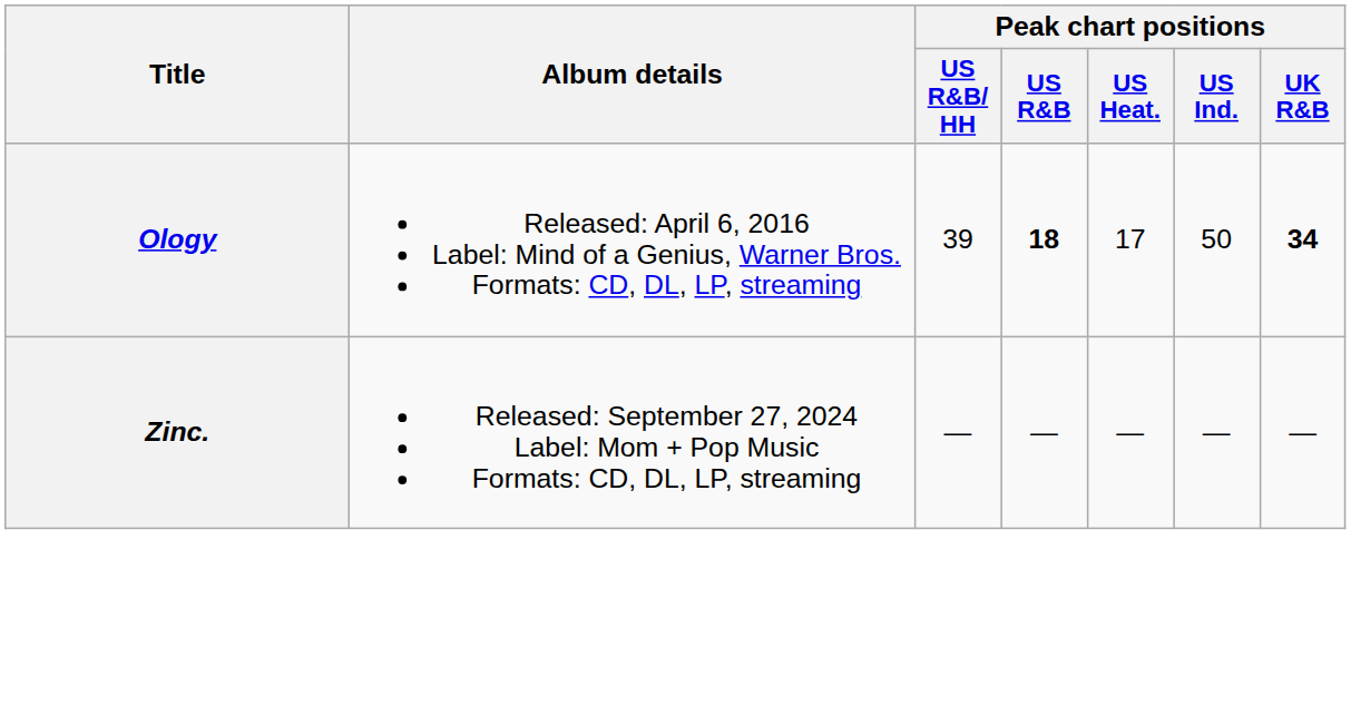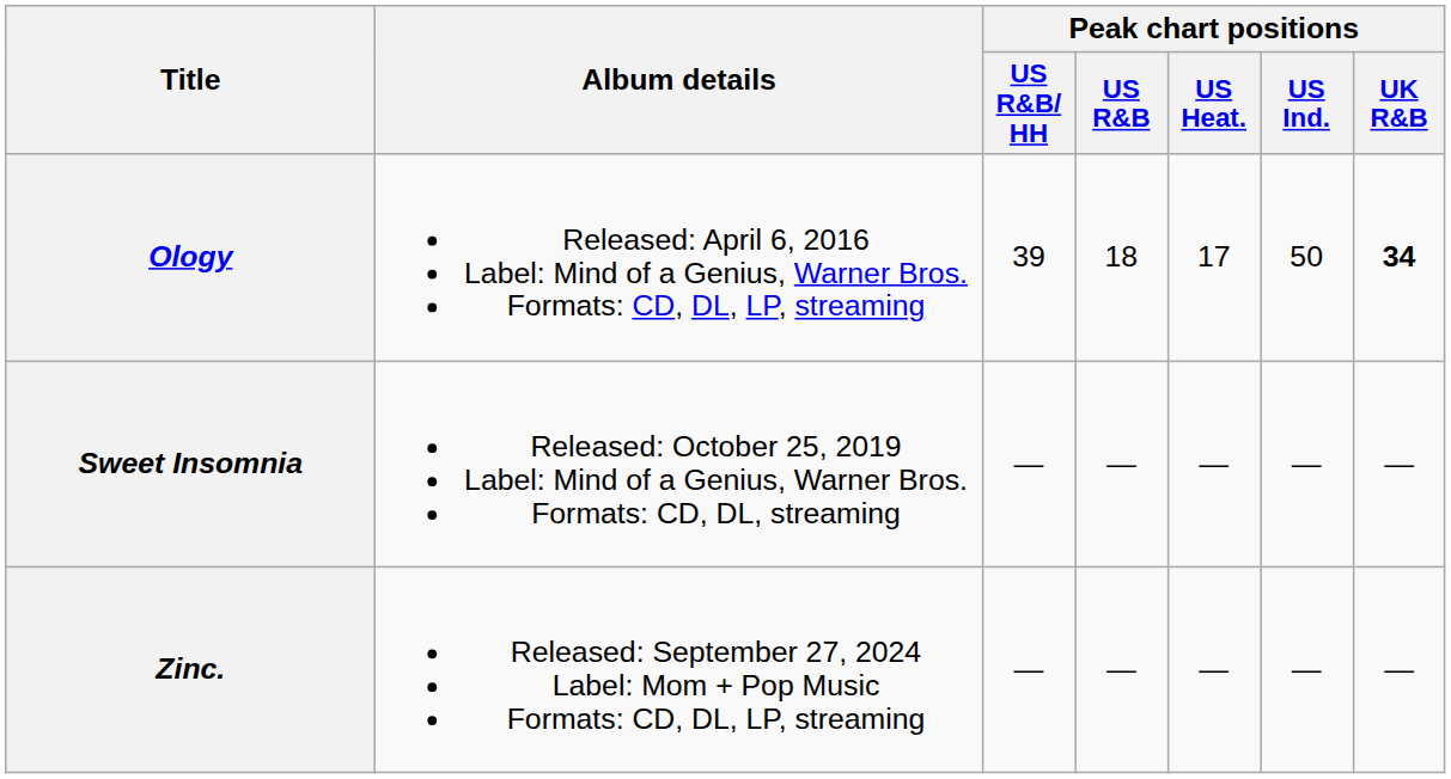Ology | Peak chart positions / US R&B: bold -> normal
+ row: Sweet Insomnia | Released: October 25, 2019 Label: Mind of a Genius, Warner Bros. Formats: CD, DL, streaming | — | — | — | — | —
